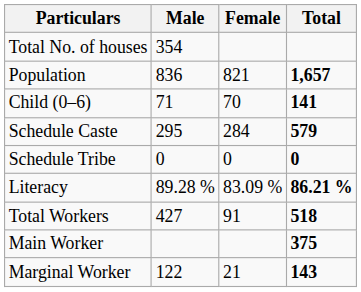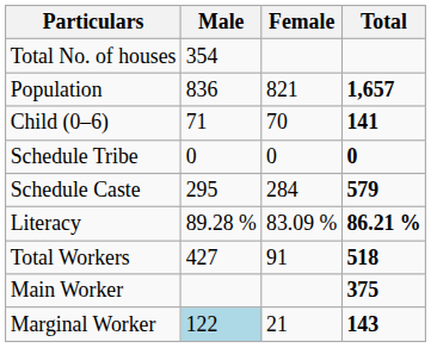rows swapped: Schedule Caste <-> Schedule Tribe
Marginal Worker | Male: no background -> lightblue background
